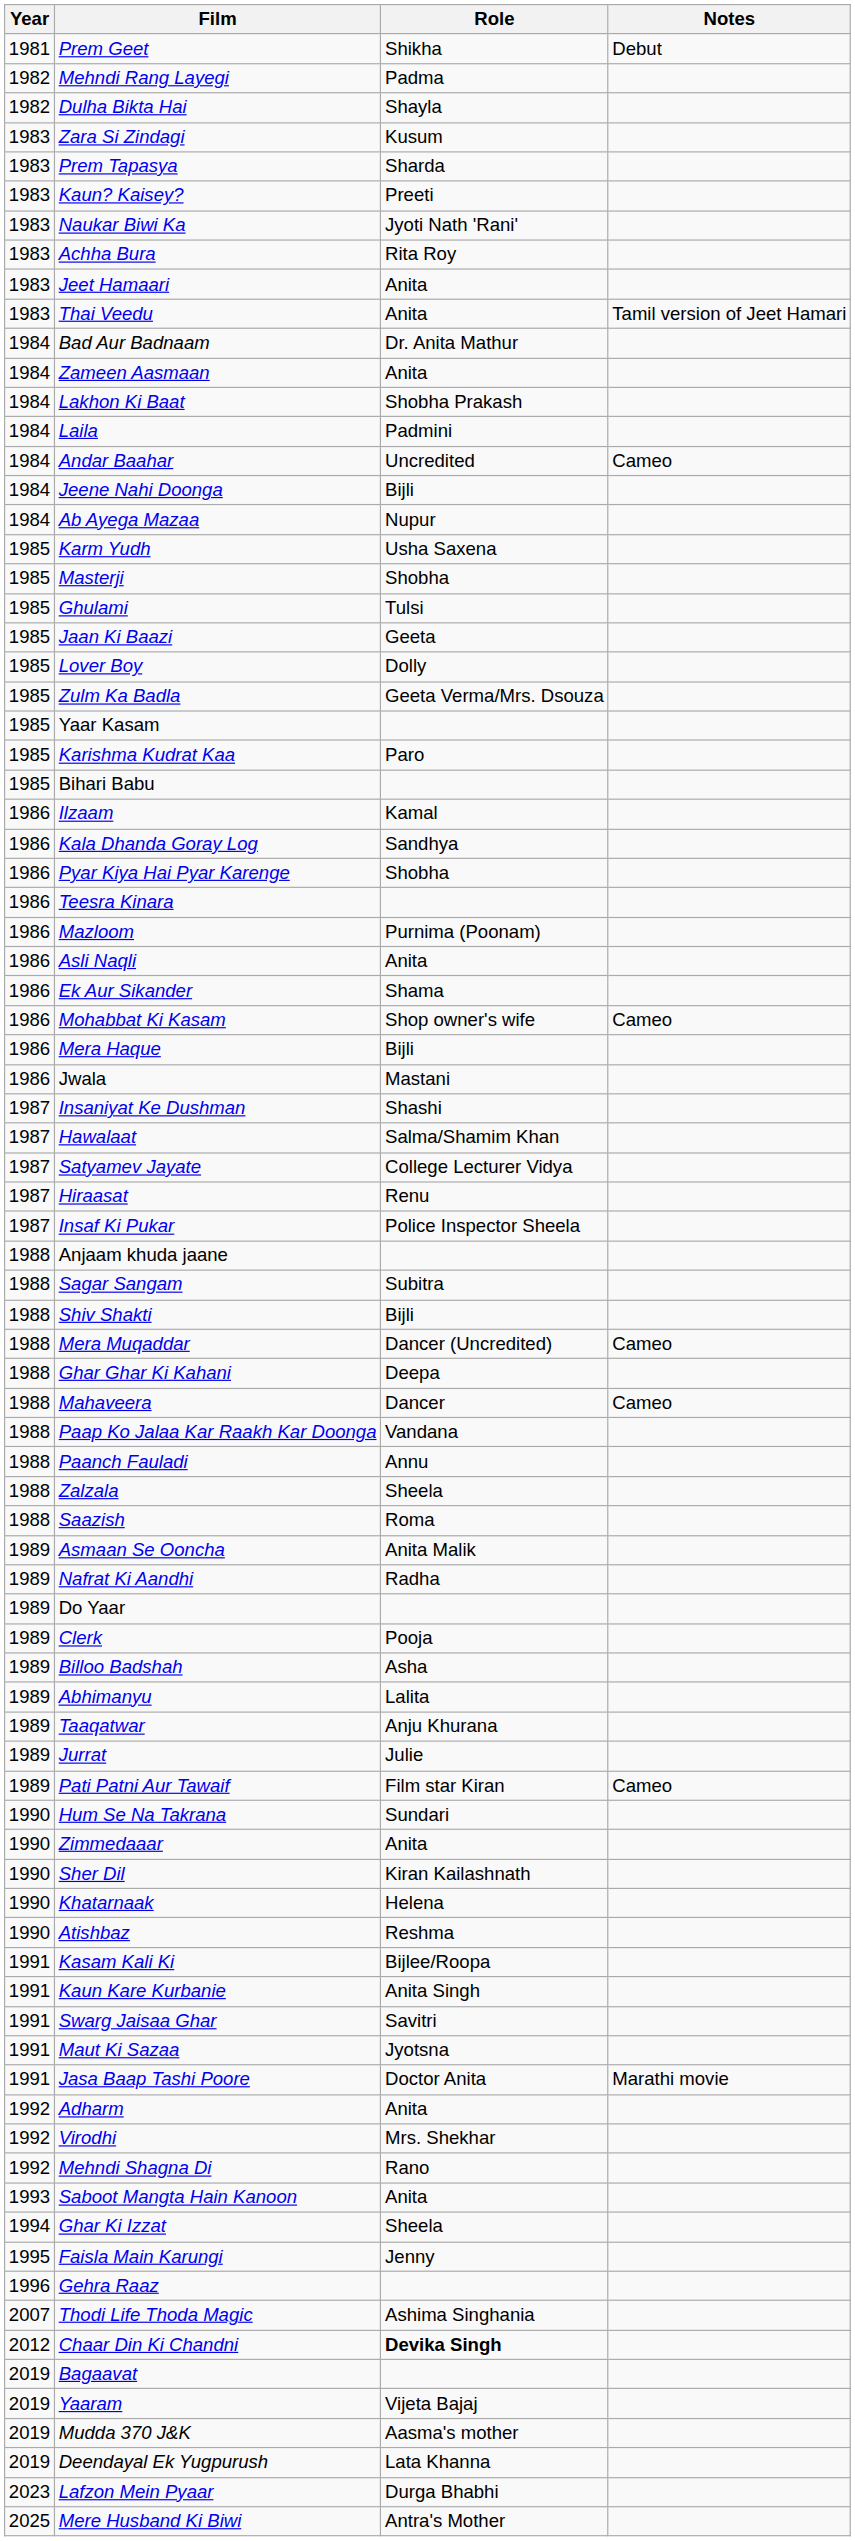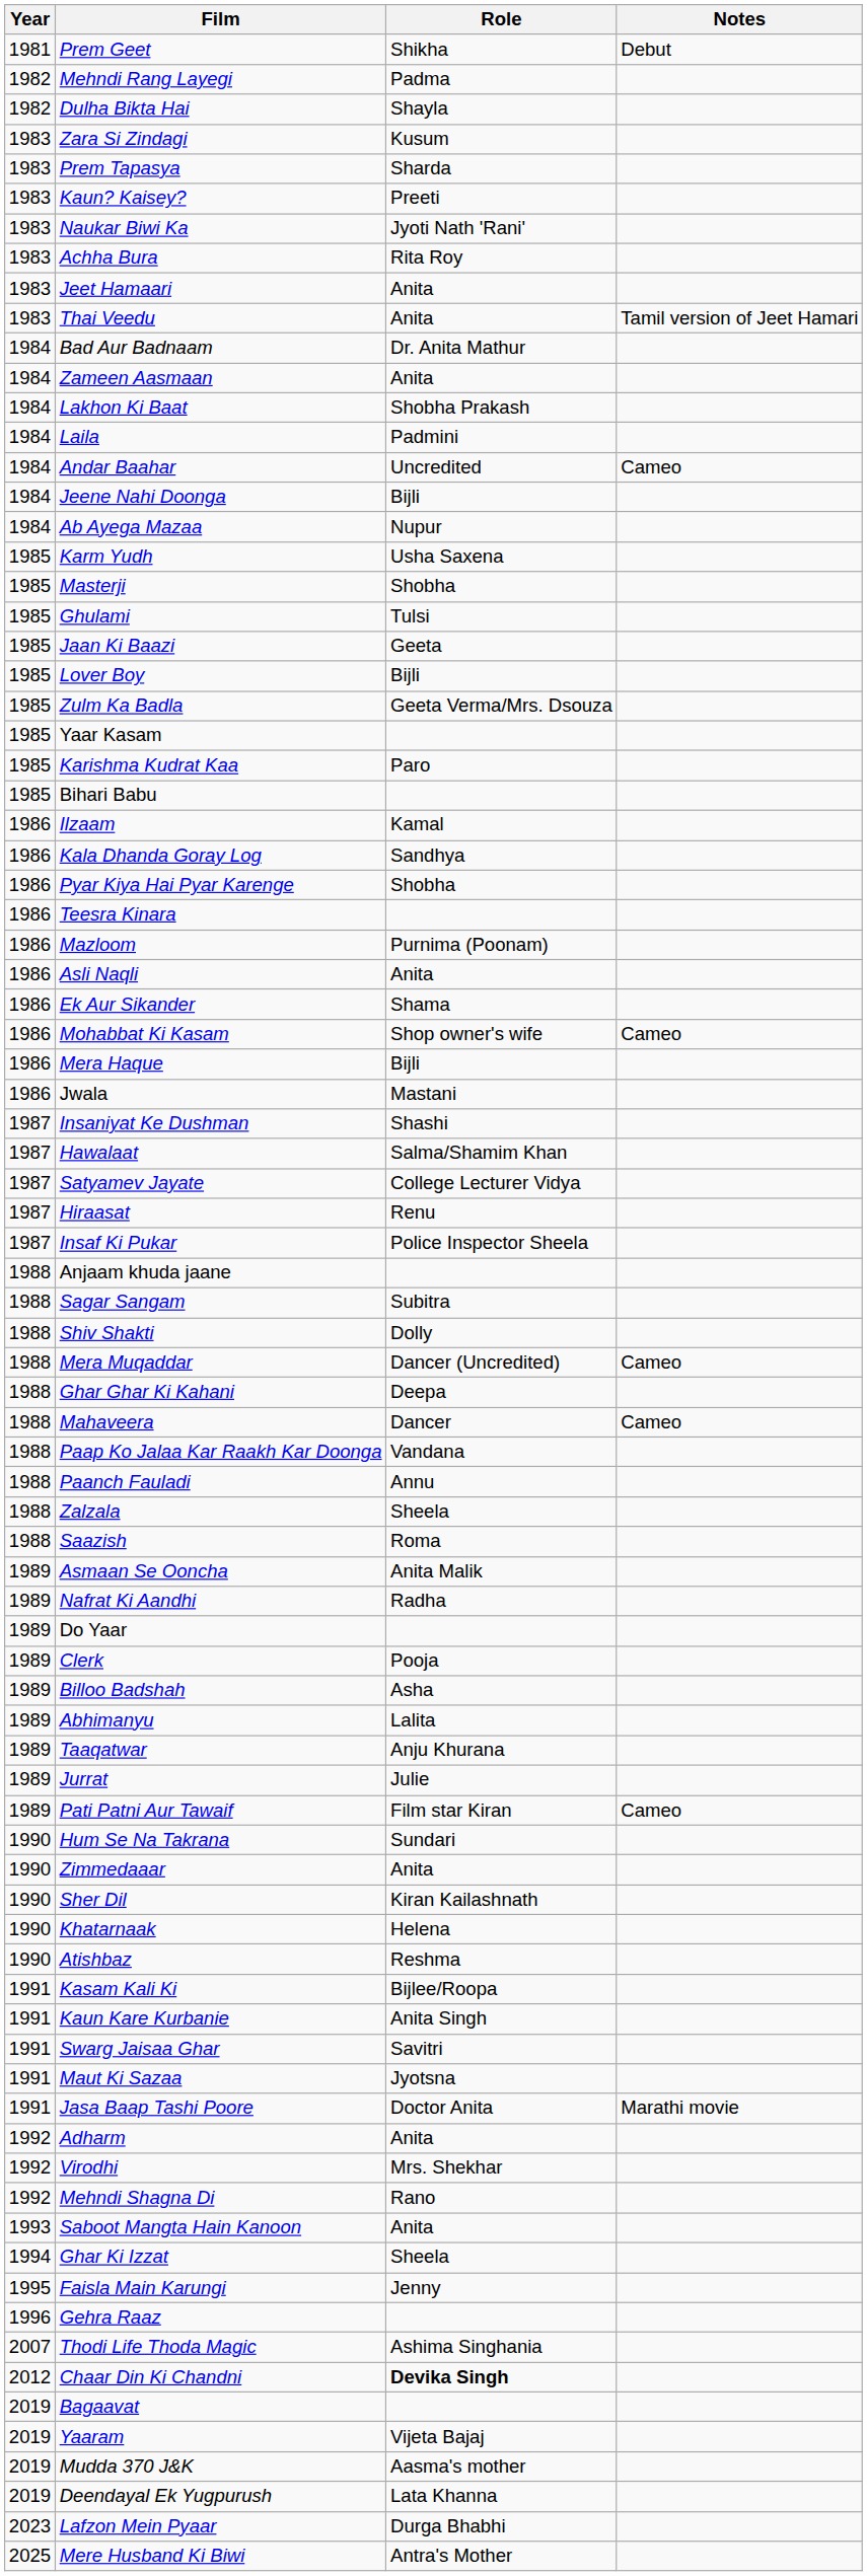Lover Boy | Role: Dolly -> Bijli
Shiv Shakti | Role: Bijli -> Dolly
